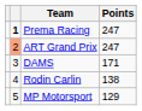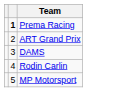- column: Points | 247 | 247 | 171 | 138 | 129
ART Grand Prix | column 2: lightsalmon background -> no background
